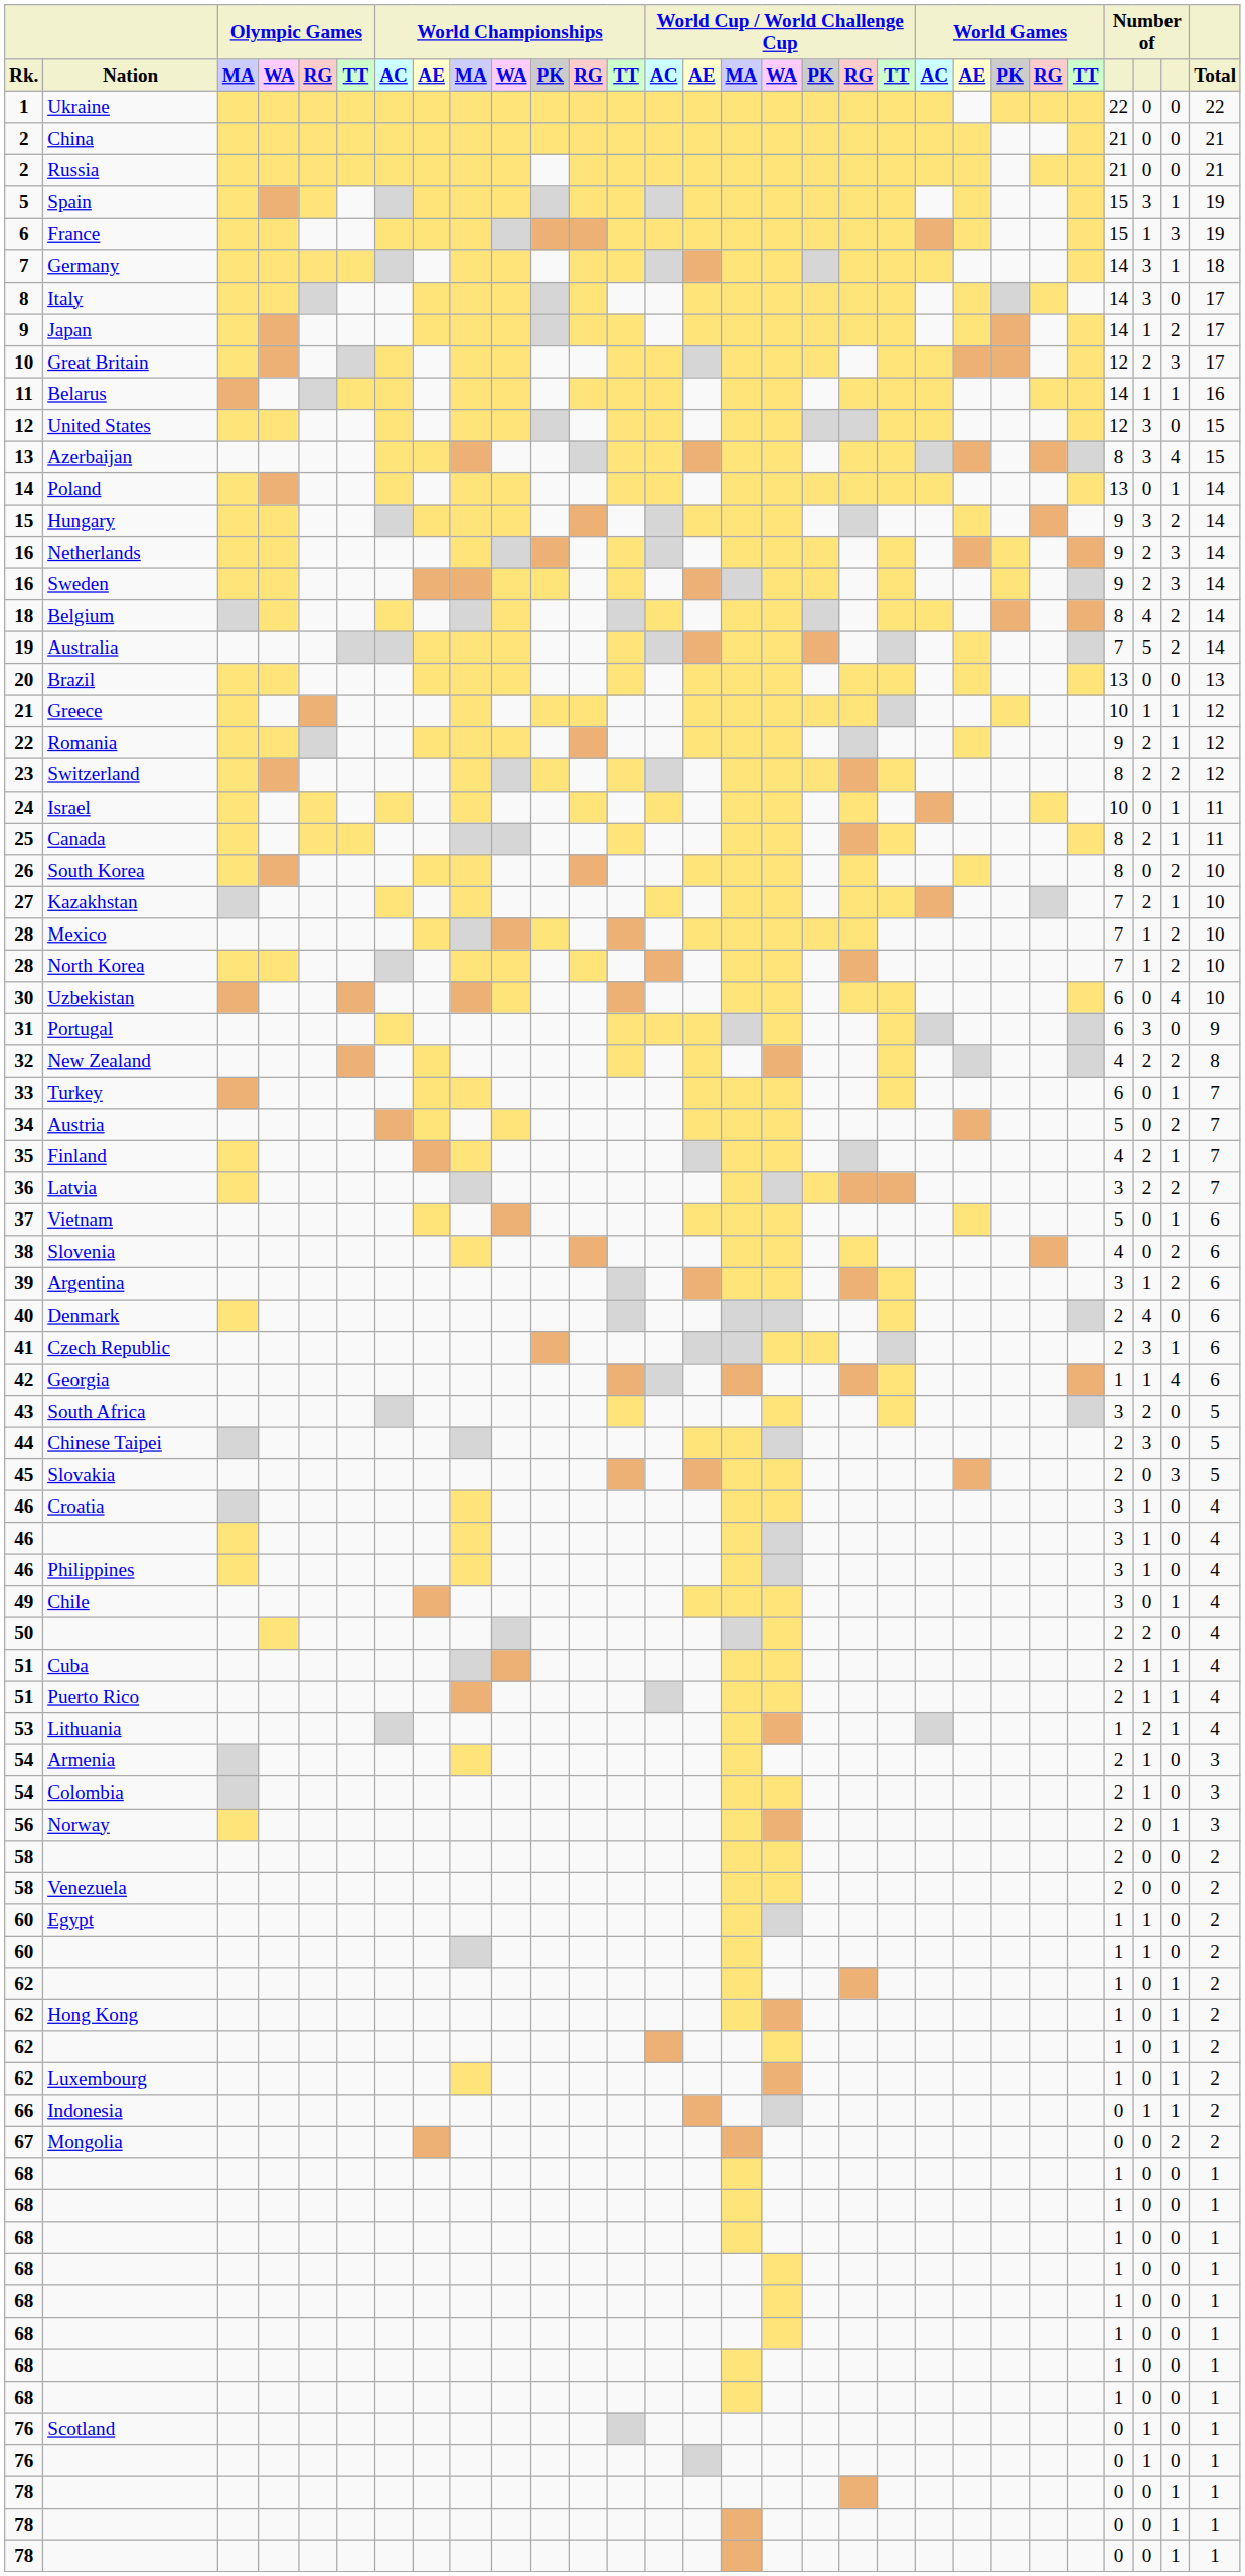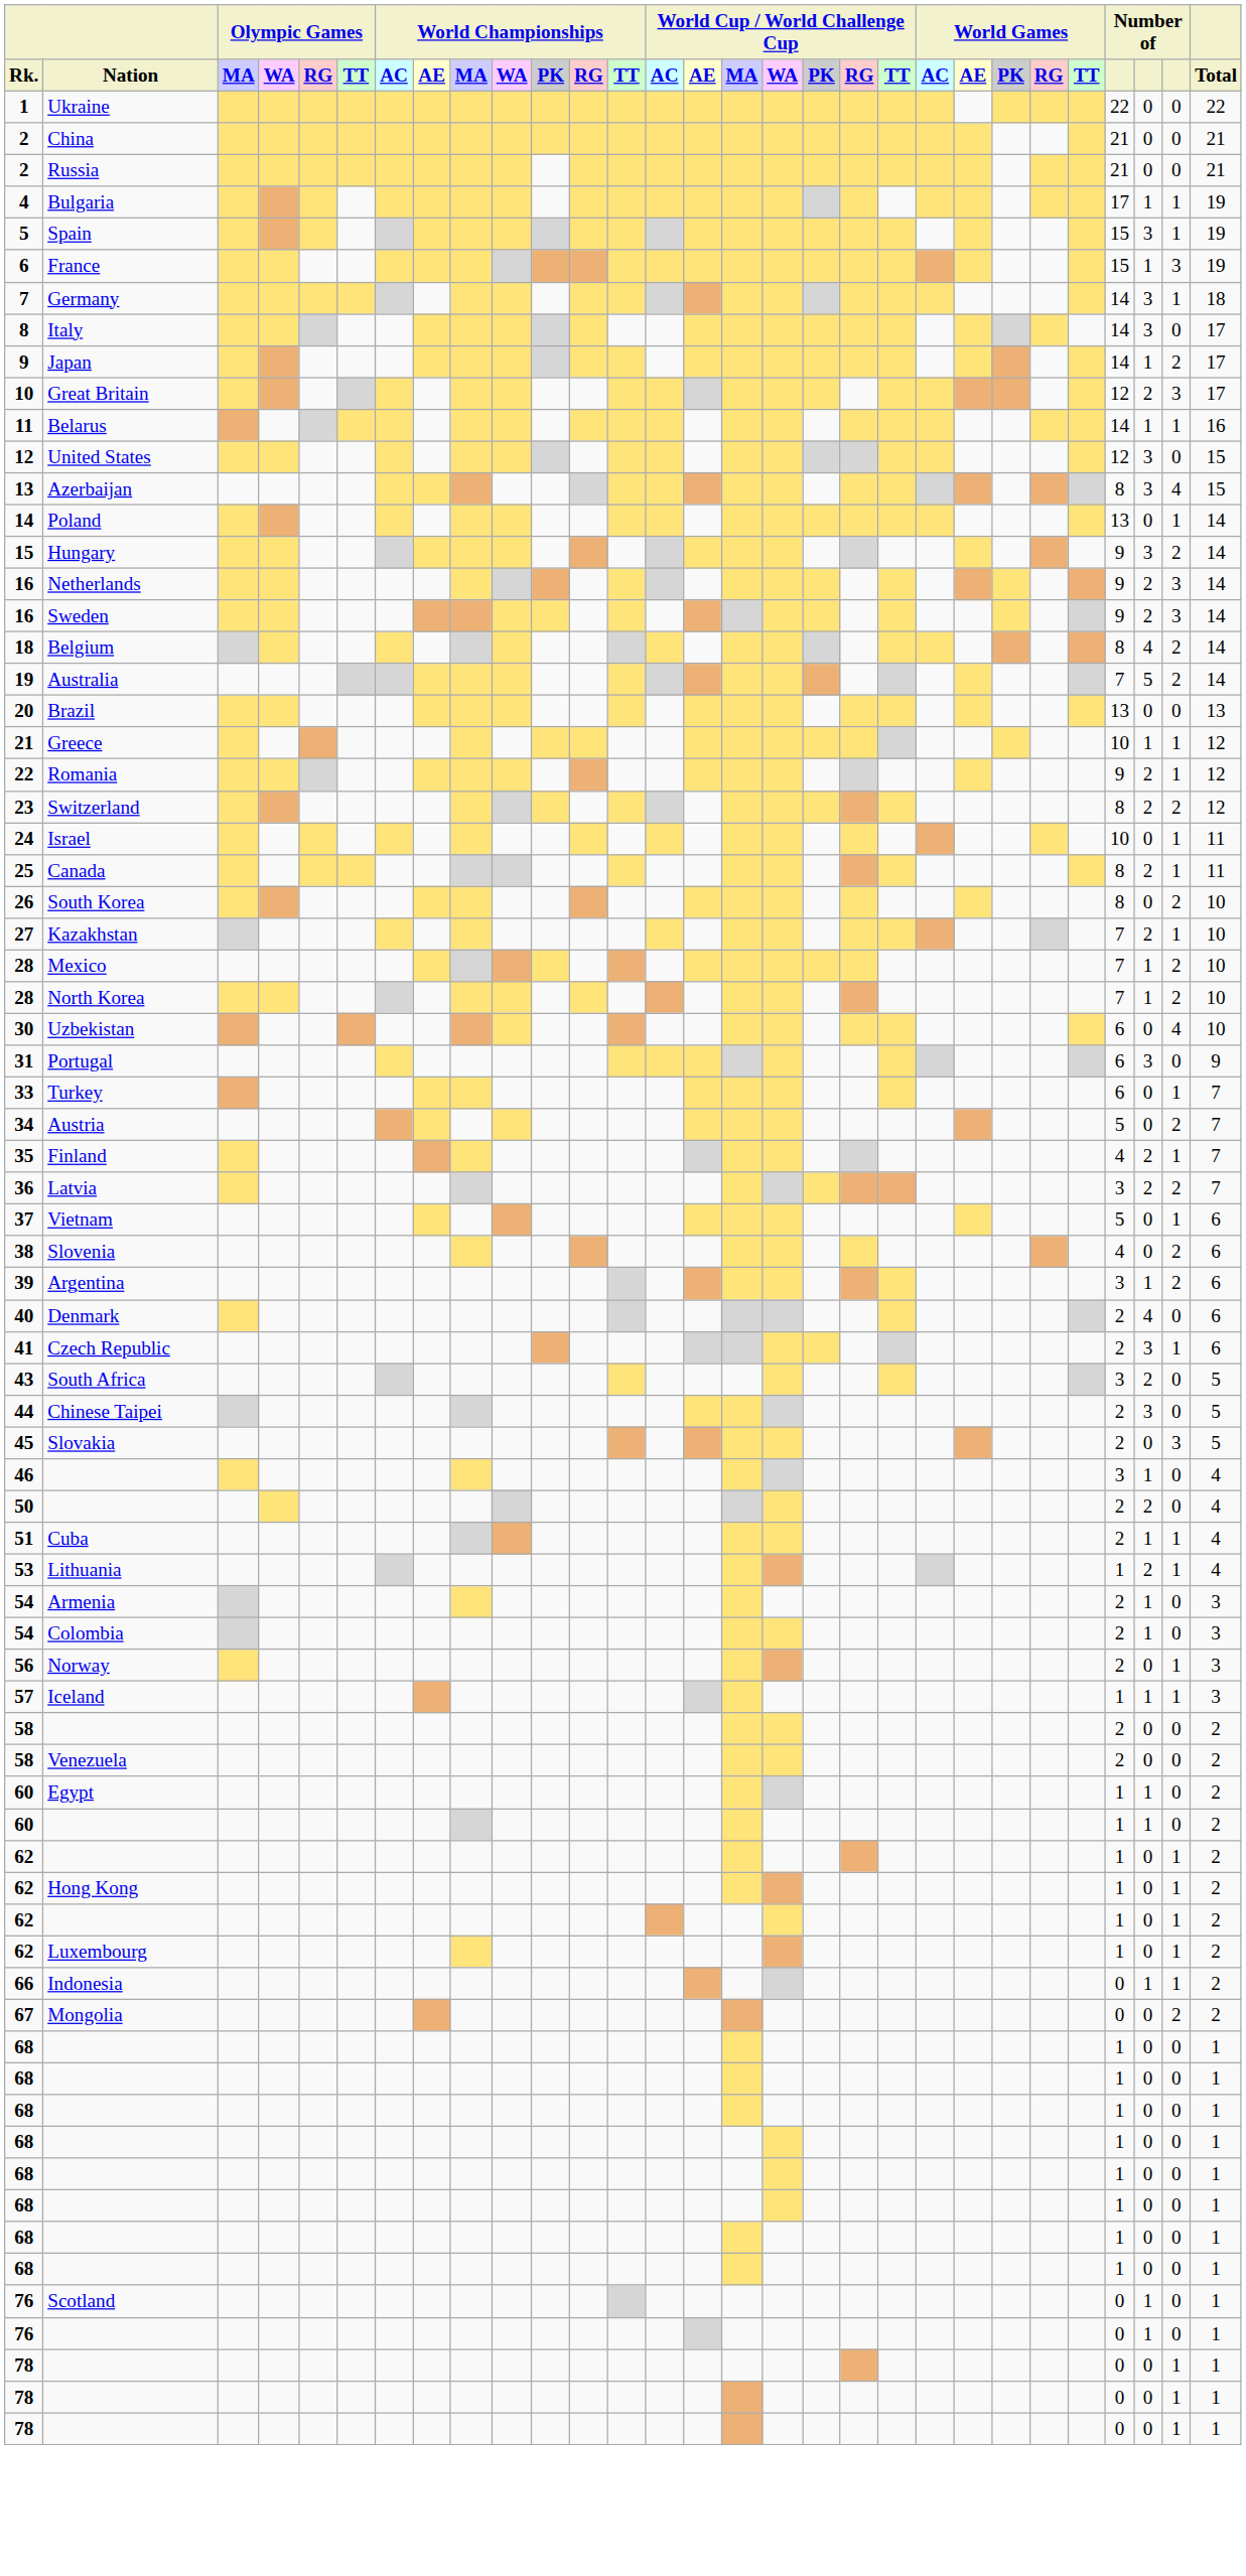+ row: 4 | Bulgaria | 17 | 1 | 1 | 19
- row: 32 | New Zealand | 4 | 2 | 2 | 8
- row: 42 | Georgia | 1 | 1 | 4 | 6
- row: 46 | Croatia | 3 | 1 | 0 | 4
- row: 46 | Philippines | 3 | 1 | 0 | 4
- row: 49 | Chile | 3 | 0 | 1 | 4
- row: 51 | Puerto Rico | 2 | 1 | 1 | 4
+ row: 57 | Iceland | 1 | 1 | 1 | 3
